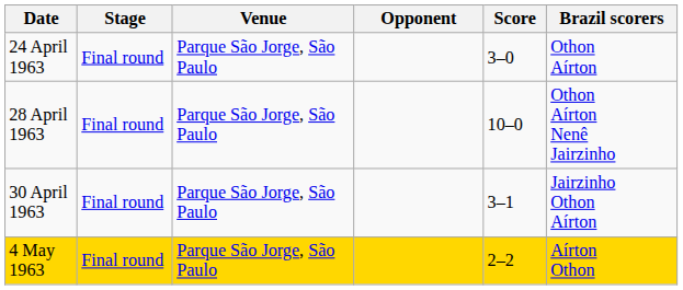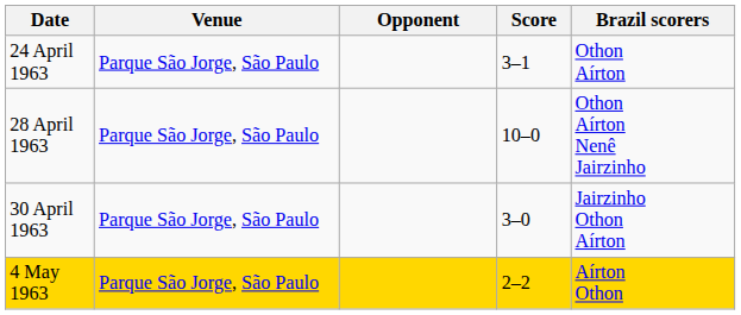- column: Stage | Final round | Final round | Final round | Final round
24 April 1963 | Score: 3–0 -> 3–1
30 April 1963 | Score: 3–1 -> 3–0
